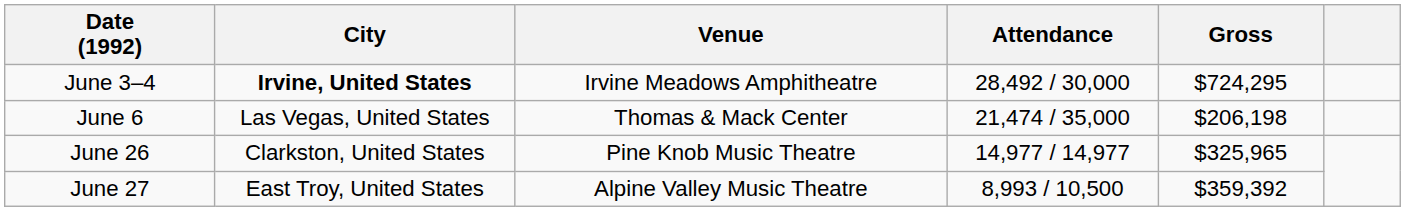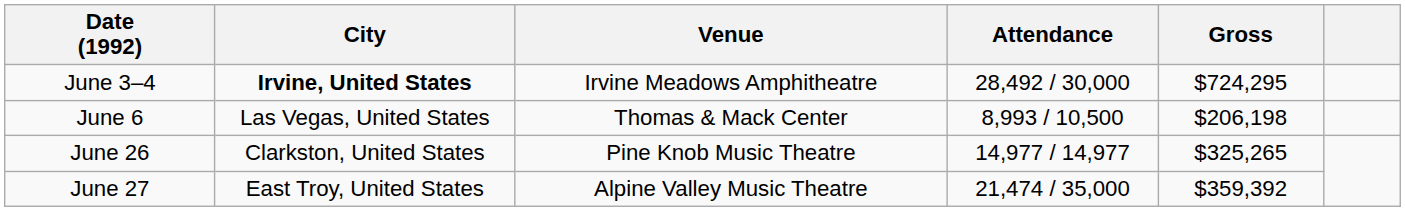June 6 | Attendance: 21,474 / 35,000 -> 8,993 / 10,500
June 26 | Gross: $325,965 -> $325,265
June 27 | Attendance: 8,993 / 10,500 -> 21,474 / 35,000
